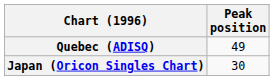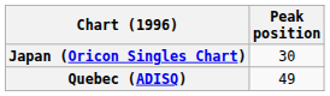rows swapped: Japan (Oricon Singles Chart) <-> Quebec (ADISQ)
